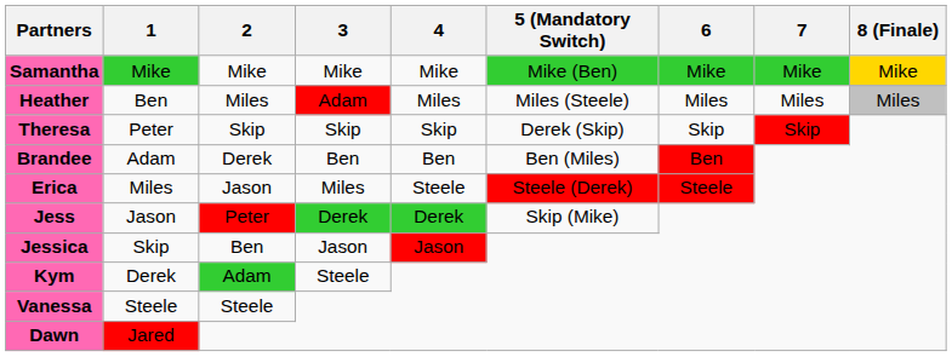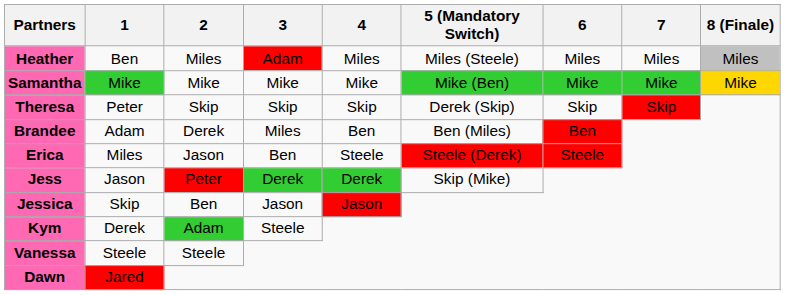rows swapped: Samantha <-> Heather
Brandee | 3: Ben -> Miles
Erica | 3: Miles -> Ben
